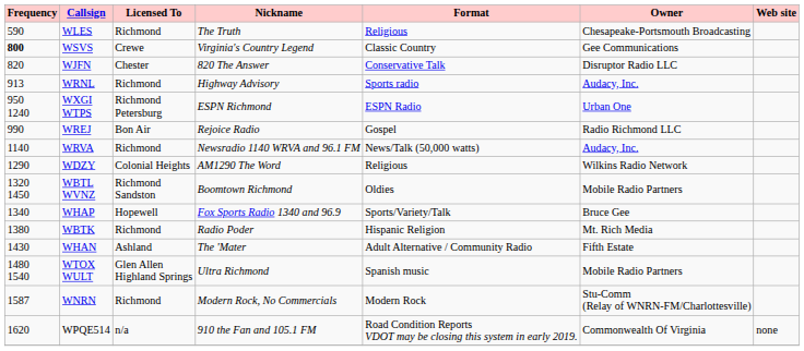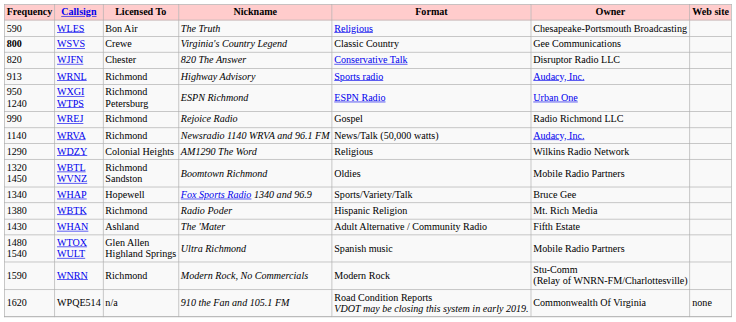WLES | Licensed To: Richmond -> Bon Air
WREJ | Licensed To: Bon Air -> Richmond
WNRN | Frequency: 1587 -> 1590
